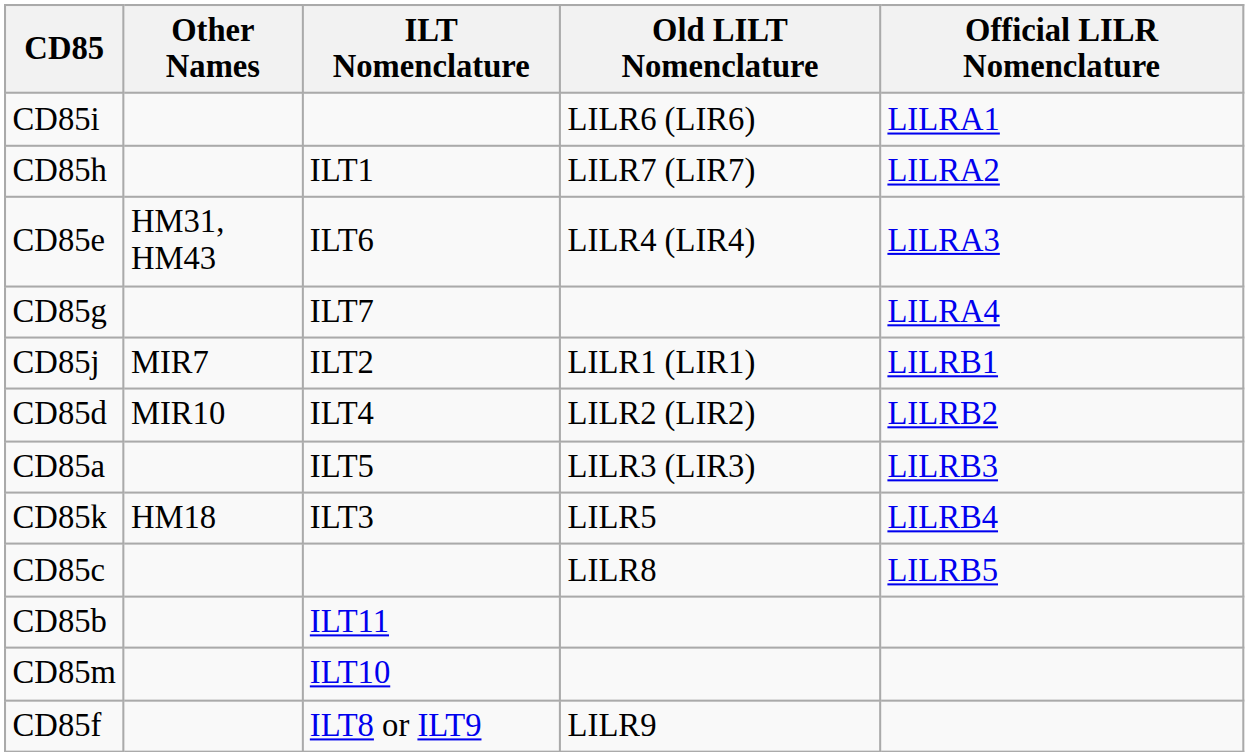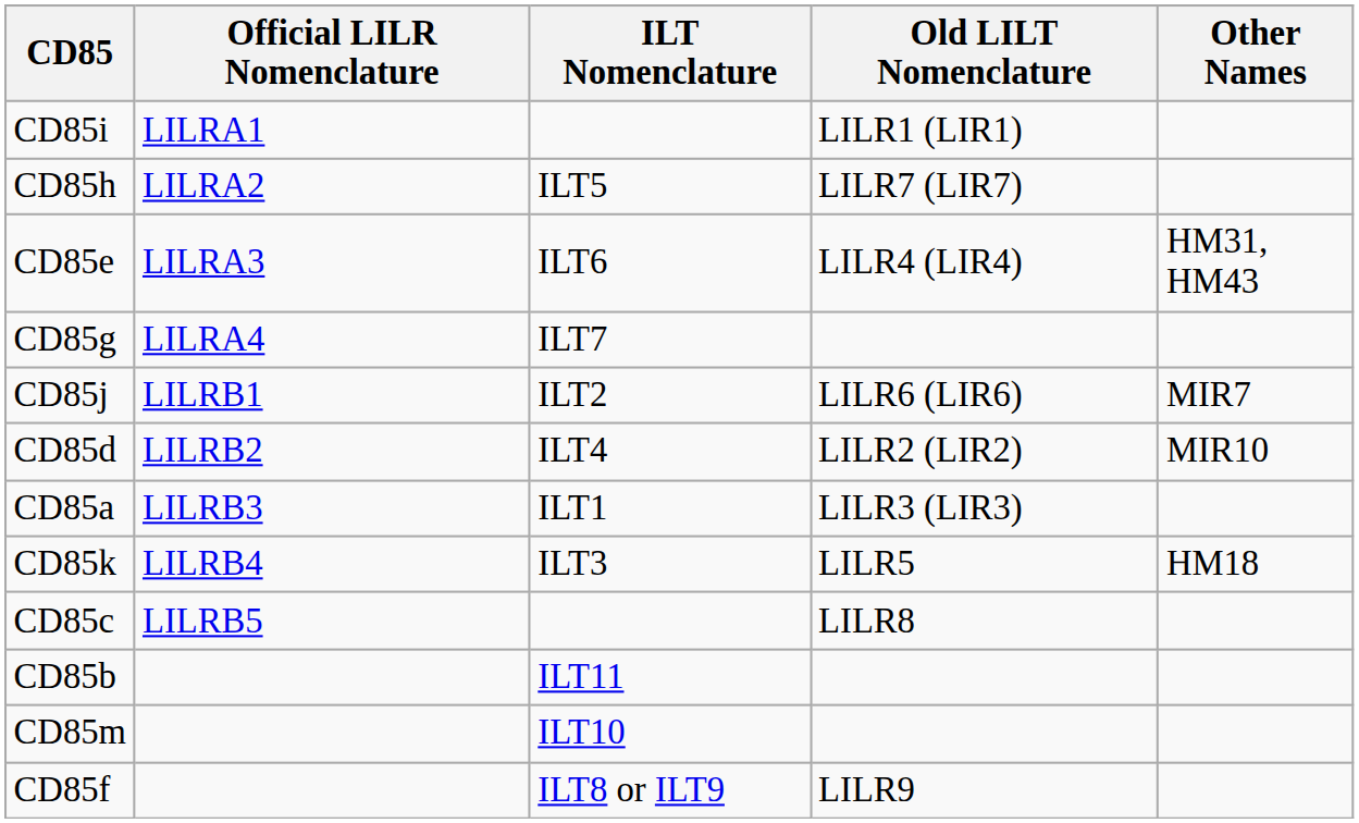columns swapped: Official LILR Nomenclature <-> Other Names
CD85i | Old LILT Nomenclature: LILR6 (LIR6) -> LILR1 (LIR1)
CD85h | ILT Nomenclature: ILT1 -> ILT5
CD85j | Old LILT Nomenclature: LILR1 (LIR1) -> LILR6 (LIR6)
CD85a | ILT Nomenclature: ILT5 -> ILT1
